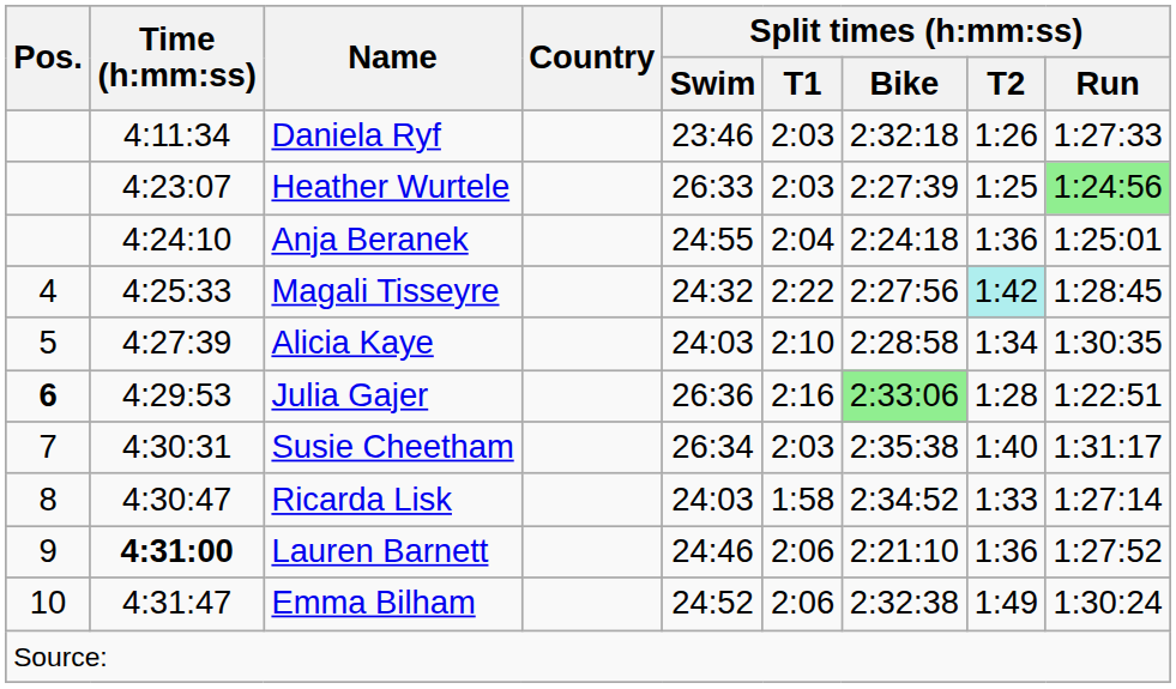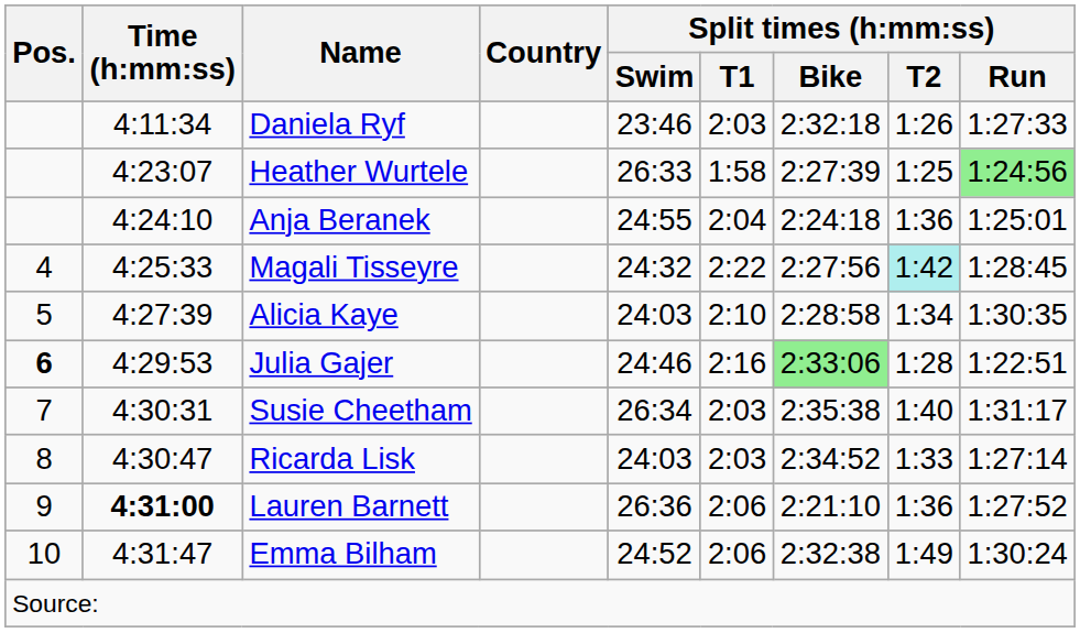Heather Wurtele | Split times (h:mm:ss) / T1: 2:03 -> 1:58
Julia Gajer | Split times (h:mm:ss) / Swim: 26:36 -> 24:46
Ricarda Lisk | Split times (h:mm:ss) / T1: 1:58 -> 2:03
Lauren Barnett | Split times (h:mm:ss) / Swim: 24:46 -> 26:36
